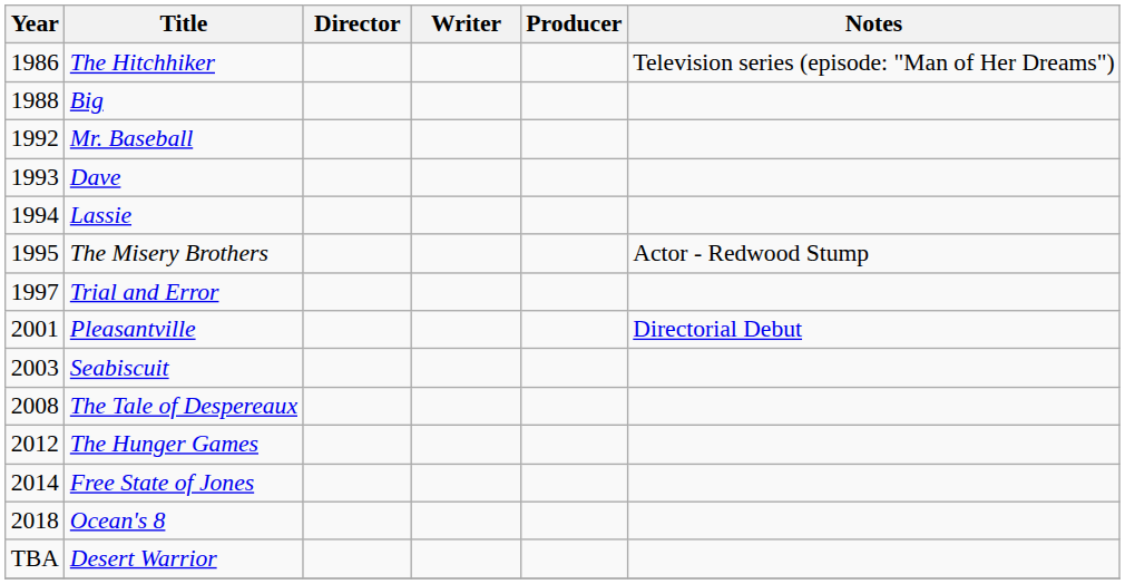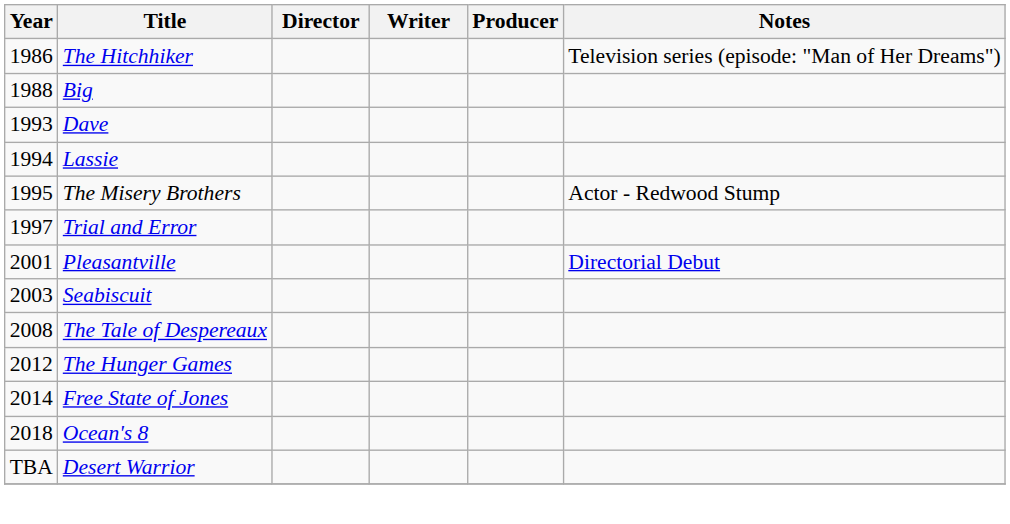- row: 1992 | Mr. Baseball
